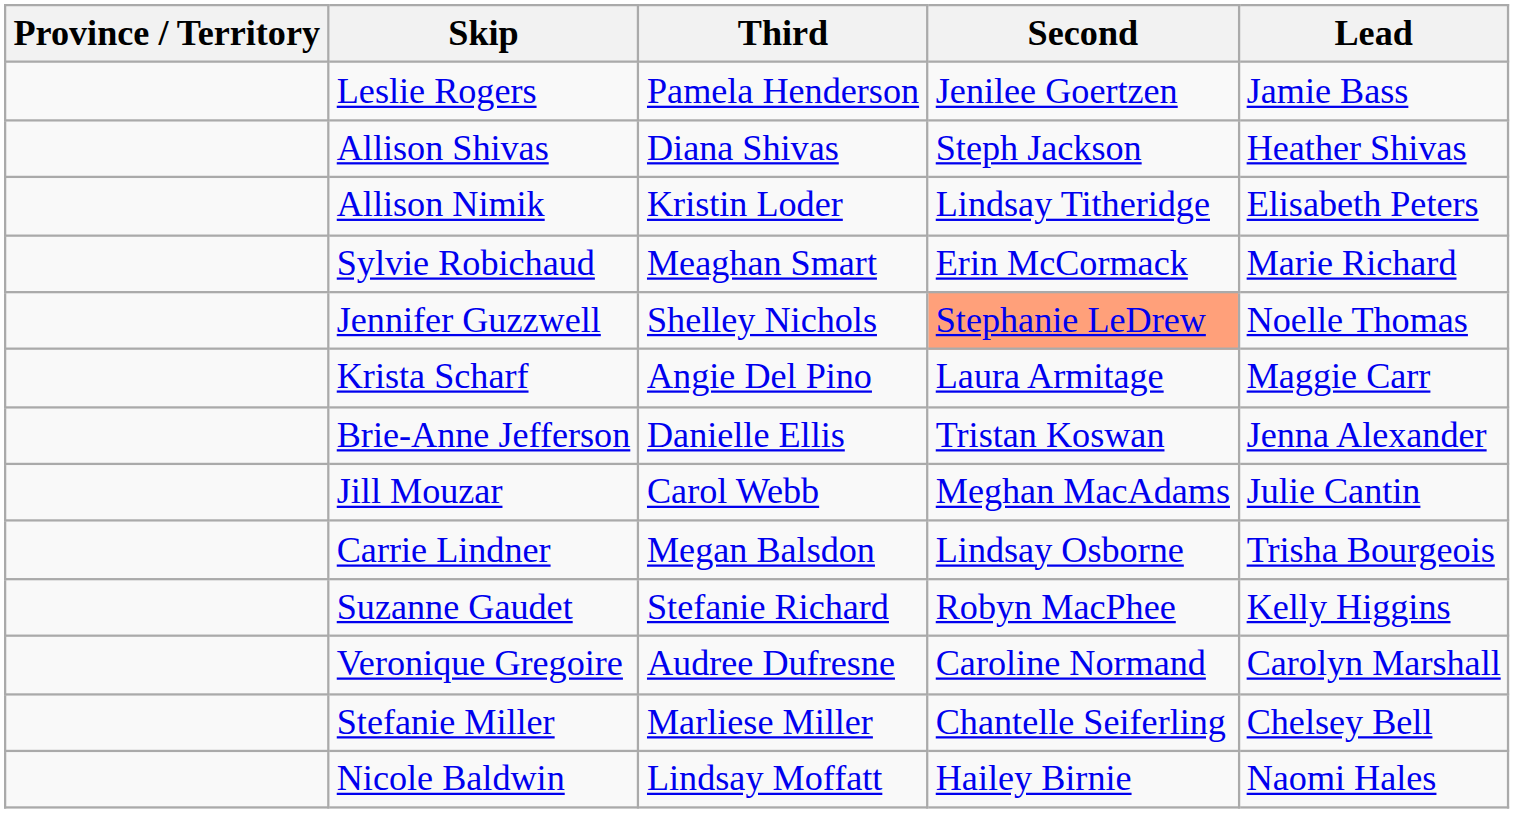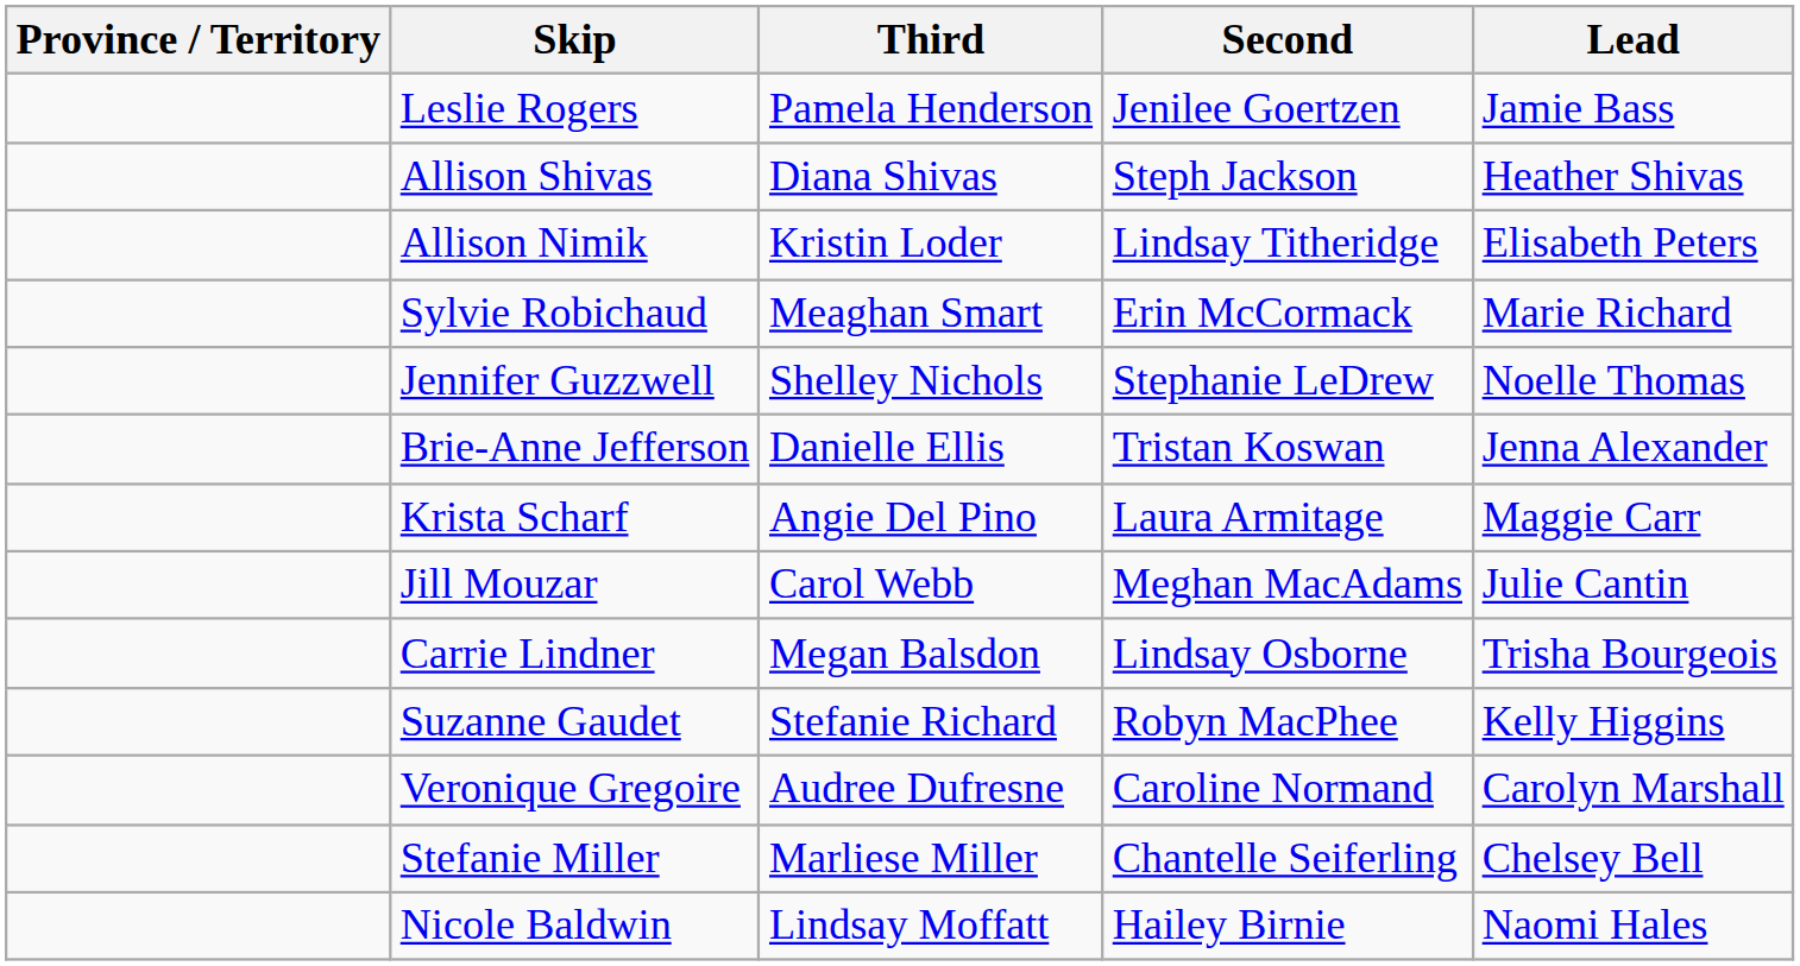Jennifer Guzzwell | Second: lightsalmon background -> no background
rows swapped: Krista Scharf <-> Brie-Anne Jefferson
